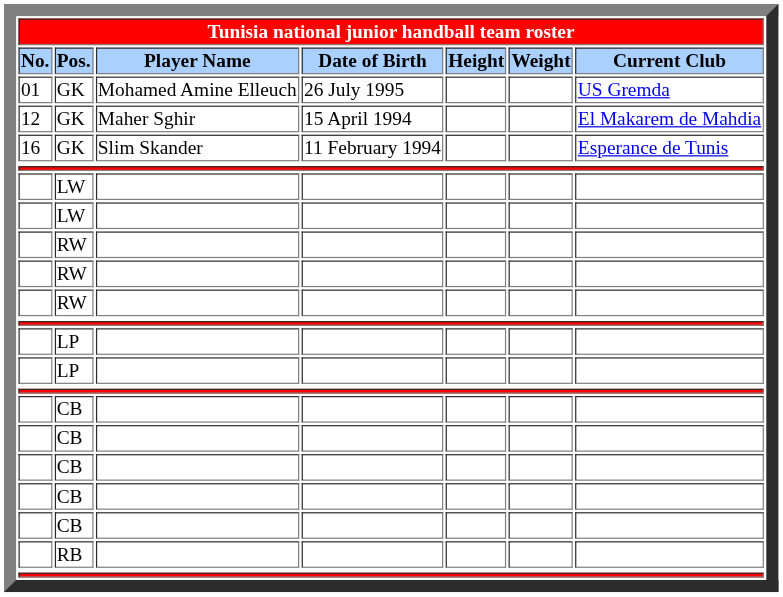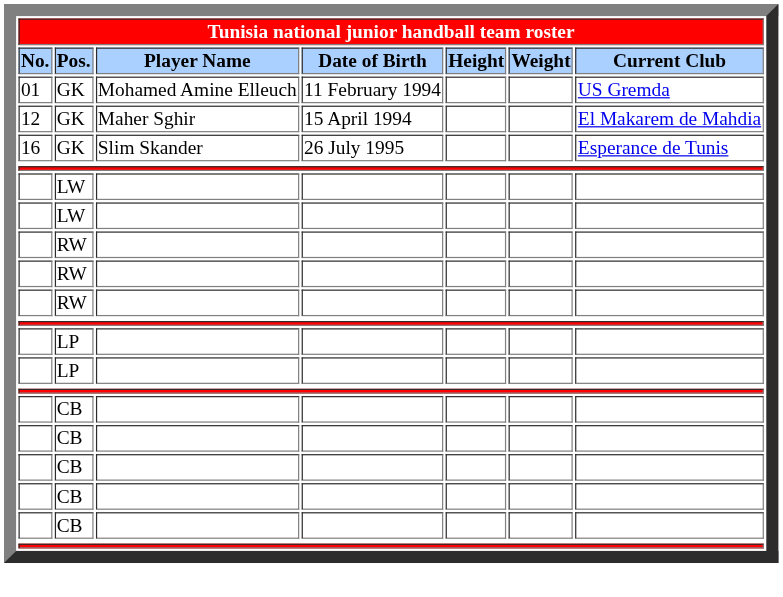01 / GK | Date of Birth: 26 July 1995 -> 11 February 1994
16 / GK | Date of Birth: 11 February 1994 -> 26 July 1995
- row: RB
